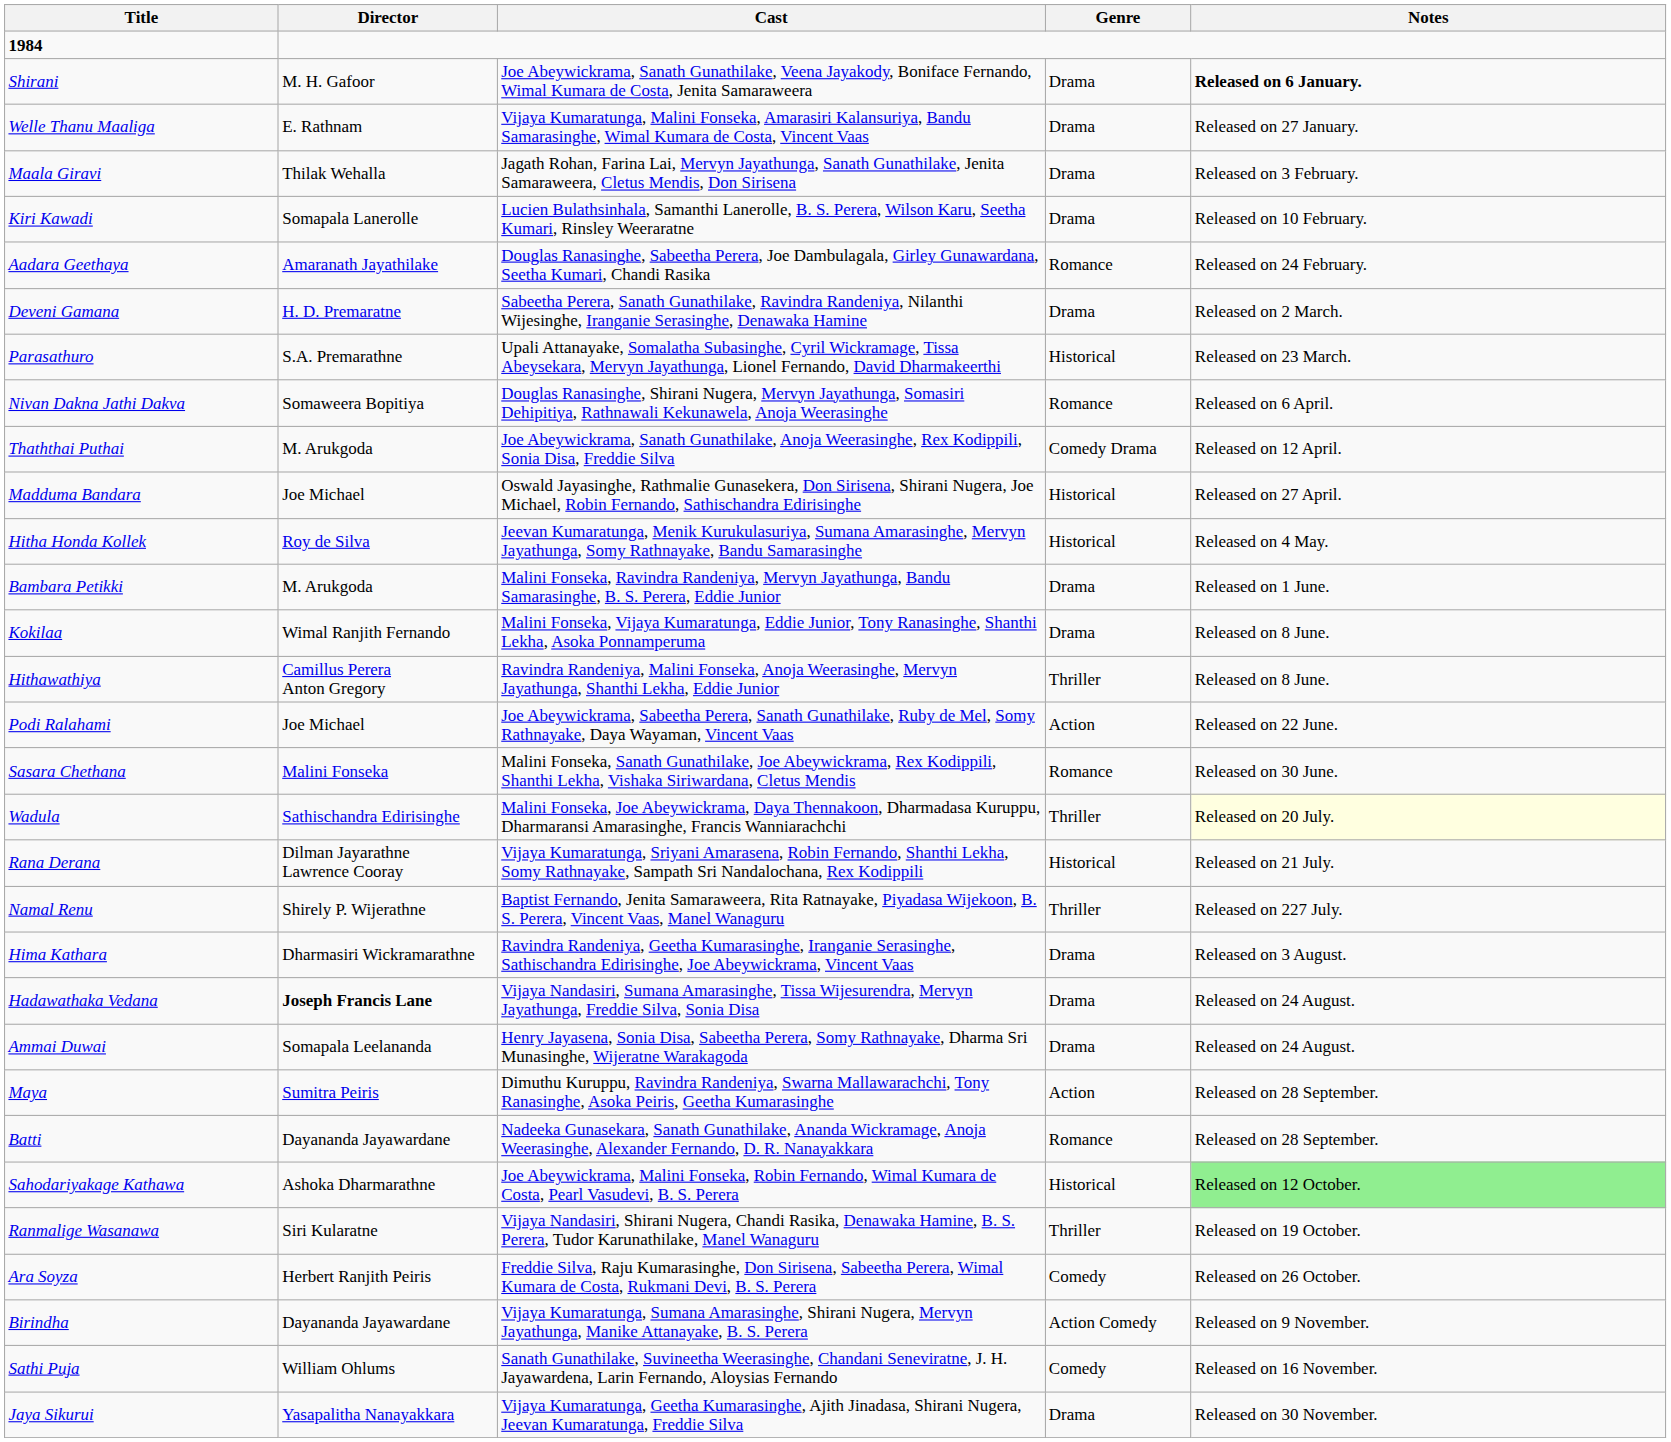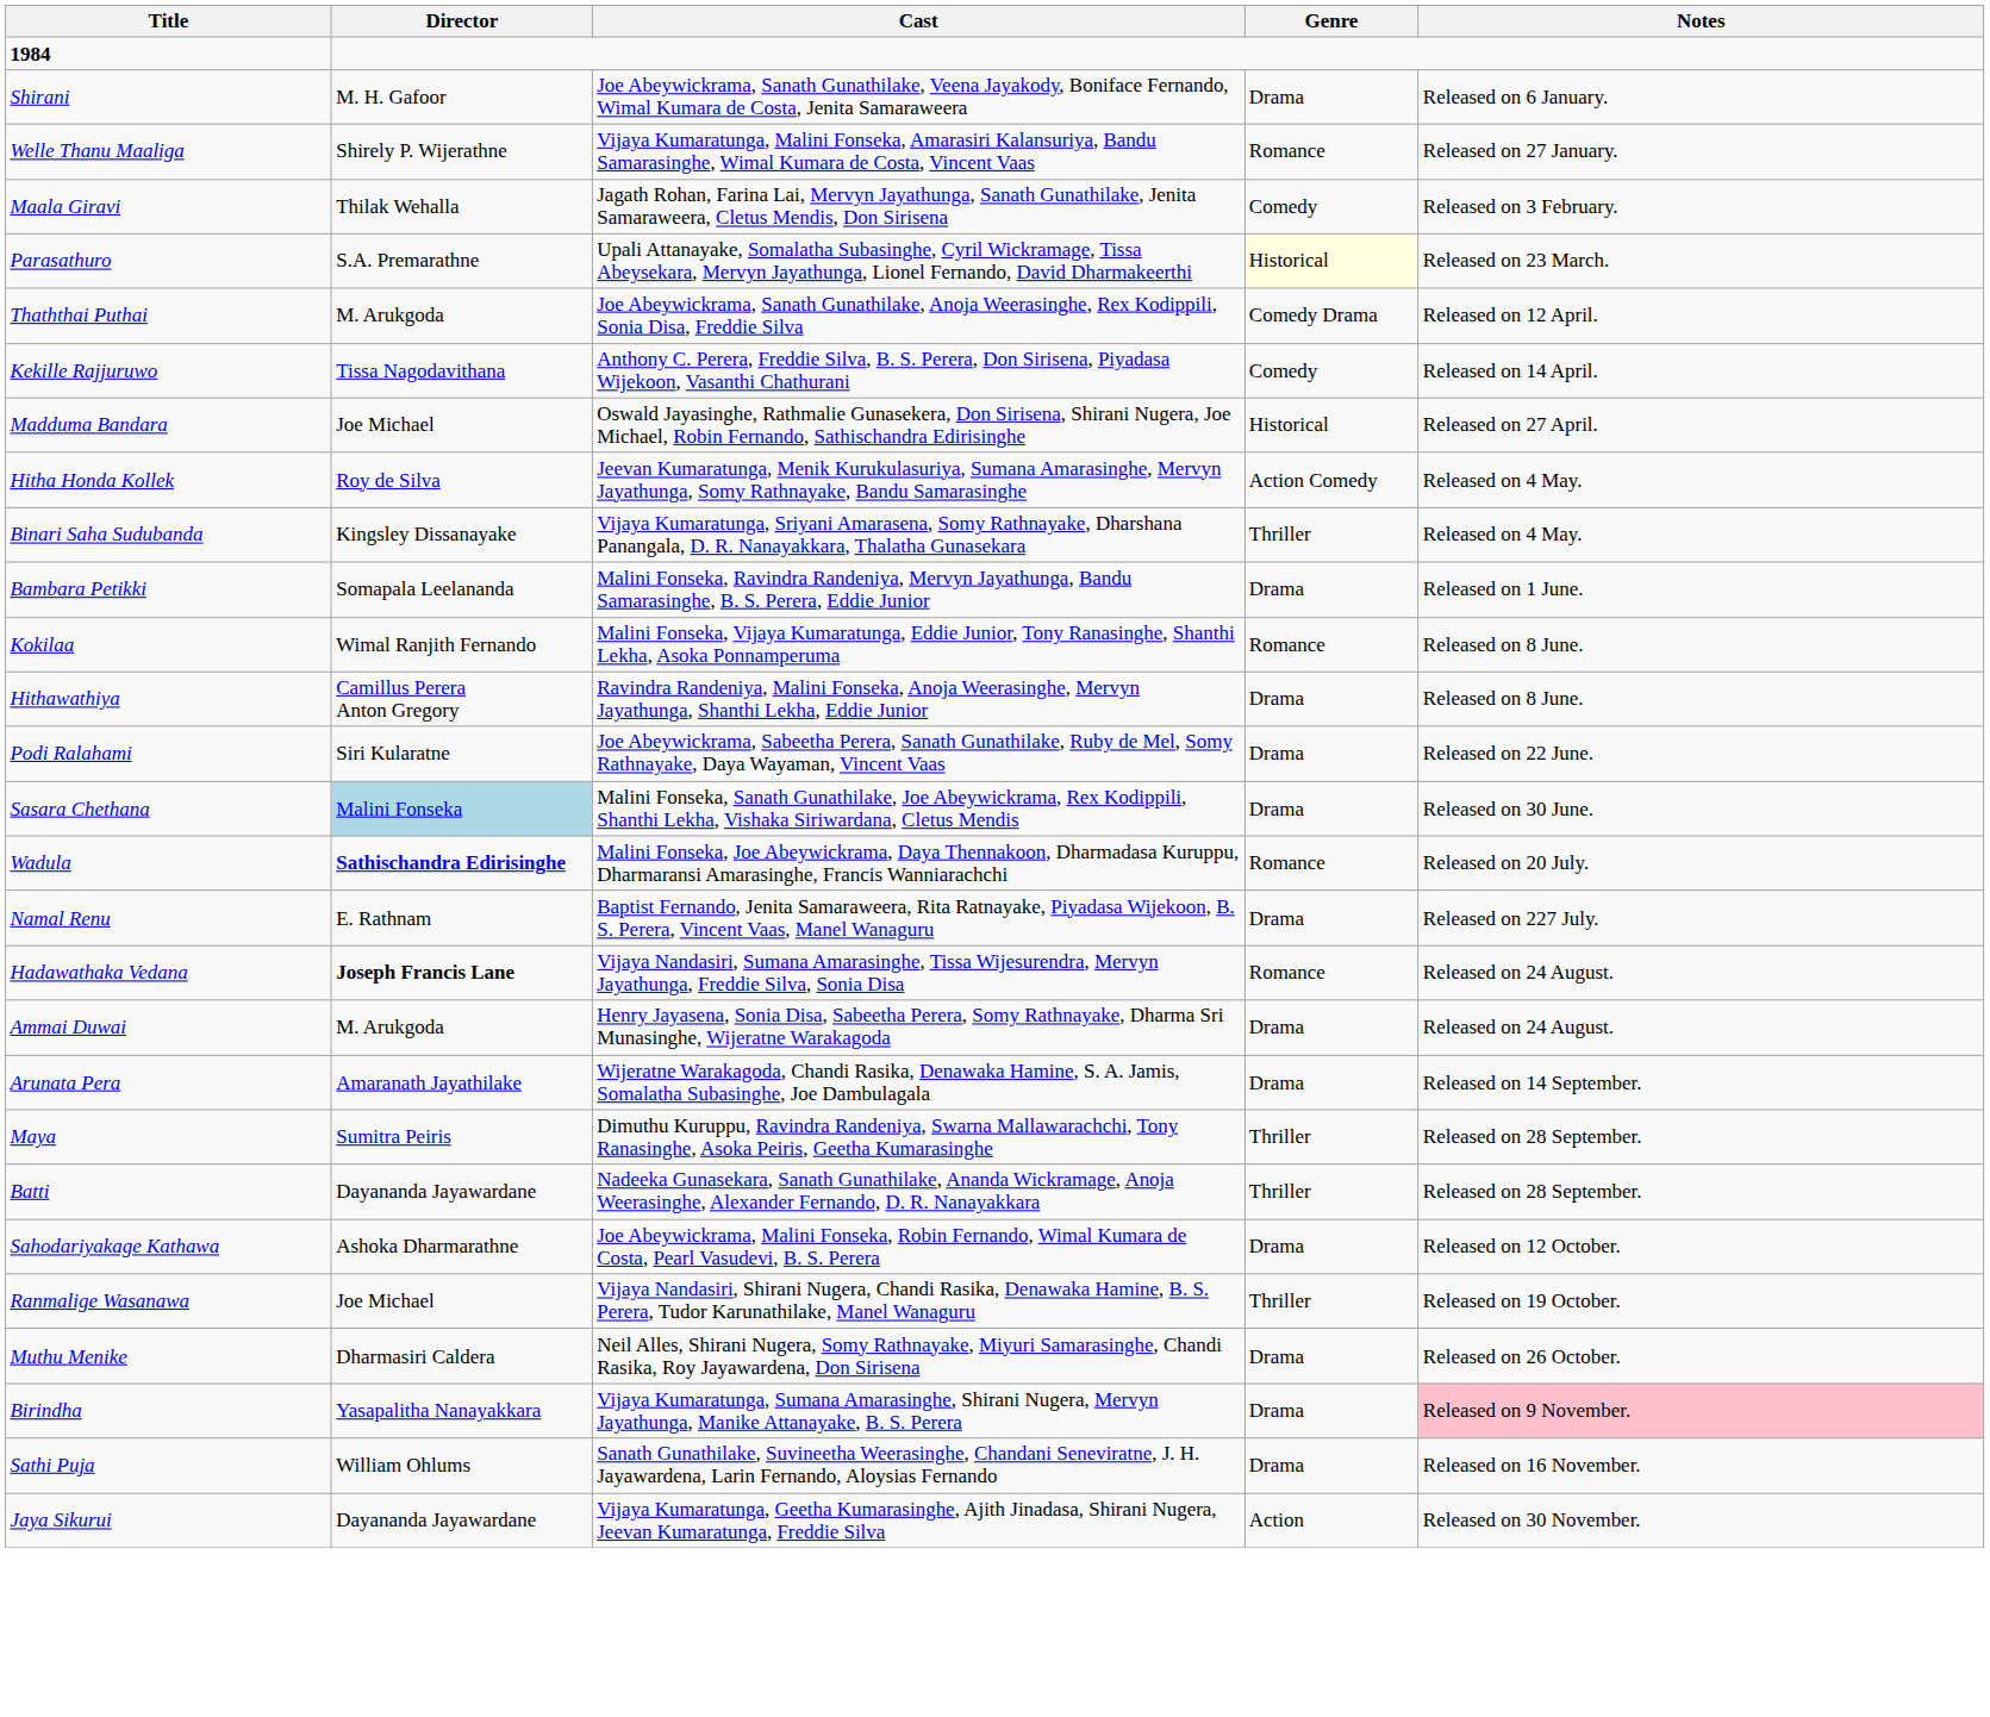Shirani | Notes: bold -> normal
Welle Thanu Maaliga | Director: E. Rathnam -> Shirely P. Wijerathne
Welle Thanu Maaliga | Genre: Drama -> Romance
Maala Giravi | Genre: Drama -> Comedy
- row: Kiri Kawadi | Somapala Lanerolle | Lucien Bulathsinhala, Samanthi Lanerolle, B. S. Perera, Wilson Karu, Seetha Kumari, Rinsley Weeraratne | Drama | Released on 10 February.
- row: Aadara Geethaya | Amaranath Jayathilake | Douglas Ranasinghe, Sabeetha Perera, Joe Dambulagala, Girley Gunawardana, Seetha Kumari, Chandi Rasika | Romance | Released on 24 February.
- row: Deveni Gamana | H. D. Premaratne | Sabeetha Perera, Sanath Gunathilake, Ravindra Randeniya, Nilanthi Wijesinghe, Iranganie Serasinghe, Denawaka Hamine | Drama | Released on 2 March.
Parasathuro | Genre: no background -> lightyellow background
- row: Nivan Dakna Jathi Dakva | Somaweera Bopitiya | Douglas Ranasinghe, Shirani Nugera, Mervyn Jayathunga, Somasiri Dehipitiya, Rathnawali Kekunawela, Anoja Weerasinghe | Romance | Released on 6 April.
+ row: Kekille Rajjuruwo | Tissa Nagodavithana | Anthony C. Perera, Freddie Silva, B. S. Perera, Don Sirisena, Piyadasa Wijekoon, Vasanthi Chathurani | Comedy | Released on 14 April.
Hitha Honda Kollek | Genre: Historical -> Action Comedy
+ row: Binari Saha Sudubanda | Kingsley Dissanayake | Vijaya Kumaratunga, Sriyani Amarasena, Somy Rathnayake, Dharshana Panangala, D. R. Nanayakkara, Thalatha Gunasekara | Thriller | Released on 4 May.
Bambara Petikki | Director: M. Arukgoda -> Somapala Leelananda
Kokilaa | Genre: Drama -> Romance
Hithawathiya | Genre: Thriller -> Drama
Podi Ralahami | Director: Joe Michael -> Siri Kularatne
Podi Ralahami | Genre: Action -> Drama
Sasara Chethana | Director: no background -> lightblue background
Sasara Chethana | Genre: Romance -> Drama
Wadula | Director: normal -> bold
Wadula | Genre: Thriller -> Romance
Wadula | Notes: lightyellow background -> no background
- row: Rana Derana | Dilman Jayarathne Lawrence Cooray | Vijaya Kumaratunga, Sriyani Amarasena, Robin Fernando, Shanthi Lekha, Somy Rathnayake, Sampath Sri Nandalochana, Rex Kodippili | Historical | Released on 21 July.
Namal Renu | Director: Shirely P. Wijerathne -> E. Rathnam
Namal Renu | Genre: Thriller -> Drama
- row: Hima Kathara | Dharmasiri Wickramarathne | Ravindra Randeniya, Geetha Kumarasinghe, Iranganie Serasinghe, Sathischandra Edirisinghe, Joe Abeywickrama, Vincent Vaas | Drama | Released on 3 August.
Hadawathaka Vedana | Genre: Drama -> Romance
Ammai Duwai | Director: Somapala Leelananda -> M. Arukgoda
+ row: Arunata Pera | Amaranath Jayathilake | Wijeratne Warakagoda, Chandi Rasika, Denawaka Hamine, S. A. Jamis, Somalatha Subasinghe, Joe Dambulagala | Drama | Released on 14 September.
Maya | Genre: Action -> Thriller
Batti | Genre: Romance -> Thriller
Sahodariyakage Kathawa | Genre: Historical -> Drama
Sahodariyakage Kathawa | Notes: lightgreen background -> no background
Ranmalige Wasanawa | Director: Siri Kularatne -> Joe Michael
- row: Ara Soyza | Herbert Ranjith Peiris | Freddie Silva, Raju Kumarasinghe, Don Sirisena, Sabeetha Perera, Wimal Kumara de Costa, Rukmani Devi, B. S. Perera | Comedy | Released on 26 October.
+ row: Muthu Menike | Dharmasiri Caldera | Neil Alles, Shirani Nugera, Somy Rathnayake, Miyuri Samarasinghe, Chandi Rasika, Roy Jayawardena, Don Sirisena | Drama | Released on 26 October.
Birindha | Director: Dayananda Jayawardane -> Yasapalitha Nanayakkara
Birindha | Genre: Action Comedy -> Drama
Birindha | Notes: no background -> pink background
Sathi Puja | Genre: Comedy -> Drama
Jaya Sikurui | Director: Yasapalitha Nanayakkara -> Dayananda Jayawardane
Jaya Sikurui | Genre: Drama -> Action
